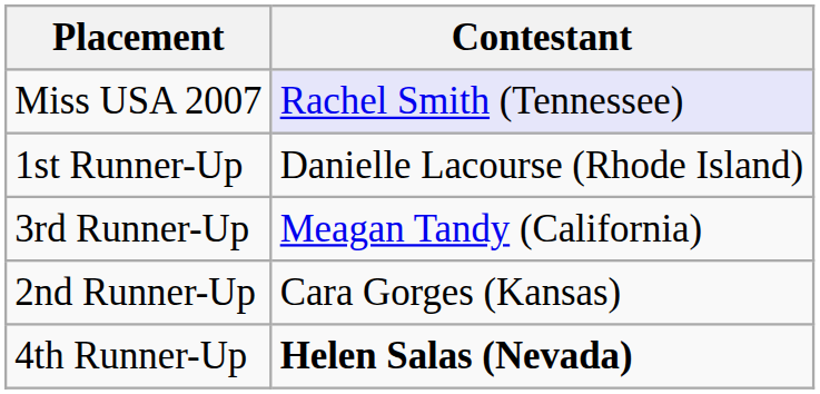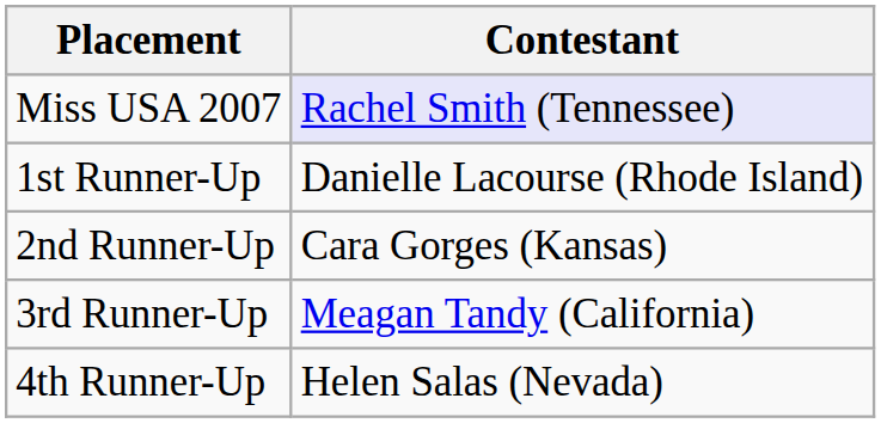rows swapped: 2nd Runner-Up <-> 3rd Runner-Up
4th Runner-Up | Contestant: bold -> normal
